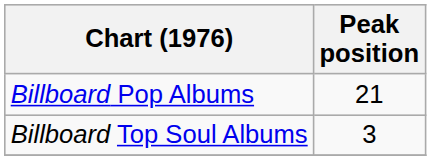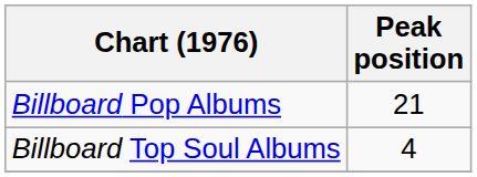Billboard Top Soul Albums | Peak position: 3 -> 4
